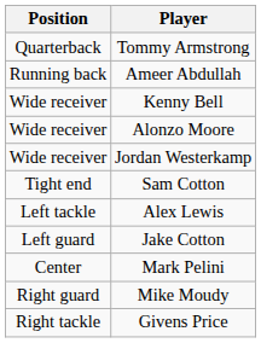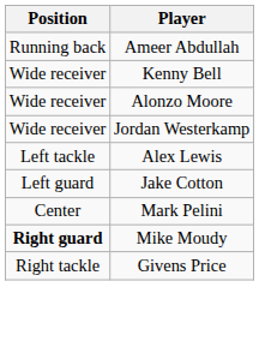- row: Quarterback | Tommy Armstrong
- row: Tight end | Sam Cotton
Mike Moudy | Position: normal -> bold
